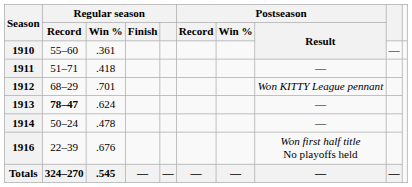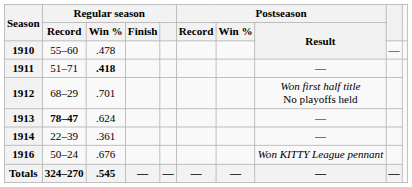1910 | Regular season / Win %: .361 -> .478
1911 | Regular season / Win %: normal -> bold
1912 | Postseason / Result: Won KITTY League pennant -> Won first half title No playoffs held
1914 | Regular season / Record: 50–24 -> 22–39
1914 | Regular season / Win %: .478 -> .361
1916 | Regular season / Record: 22–39 -> 50–24
1916 | Postseason / Result: Won first half title No playoffs held -> Won KITTY League pennant
